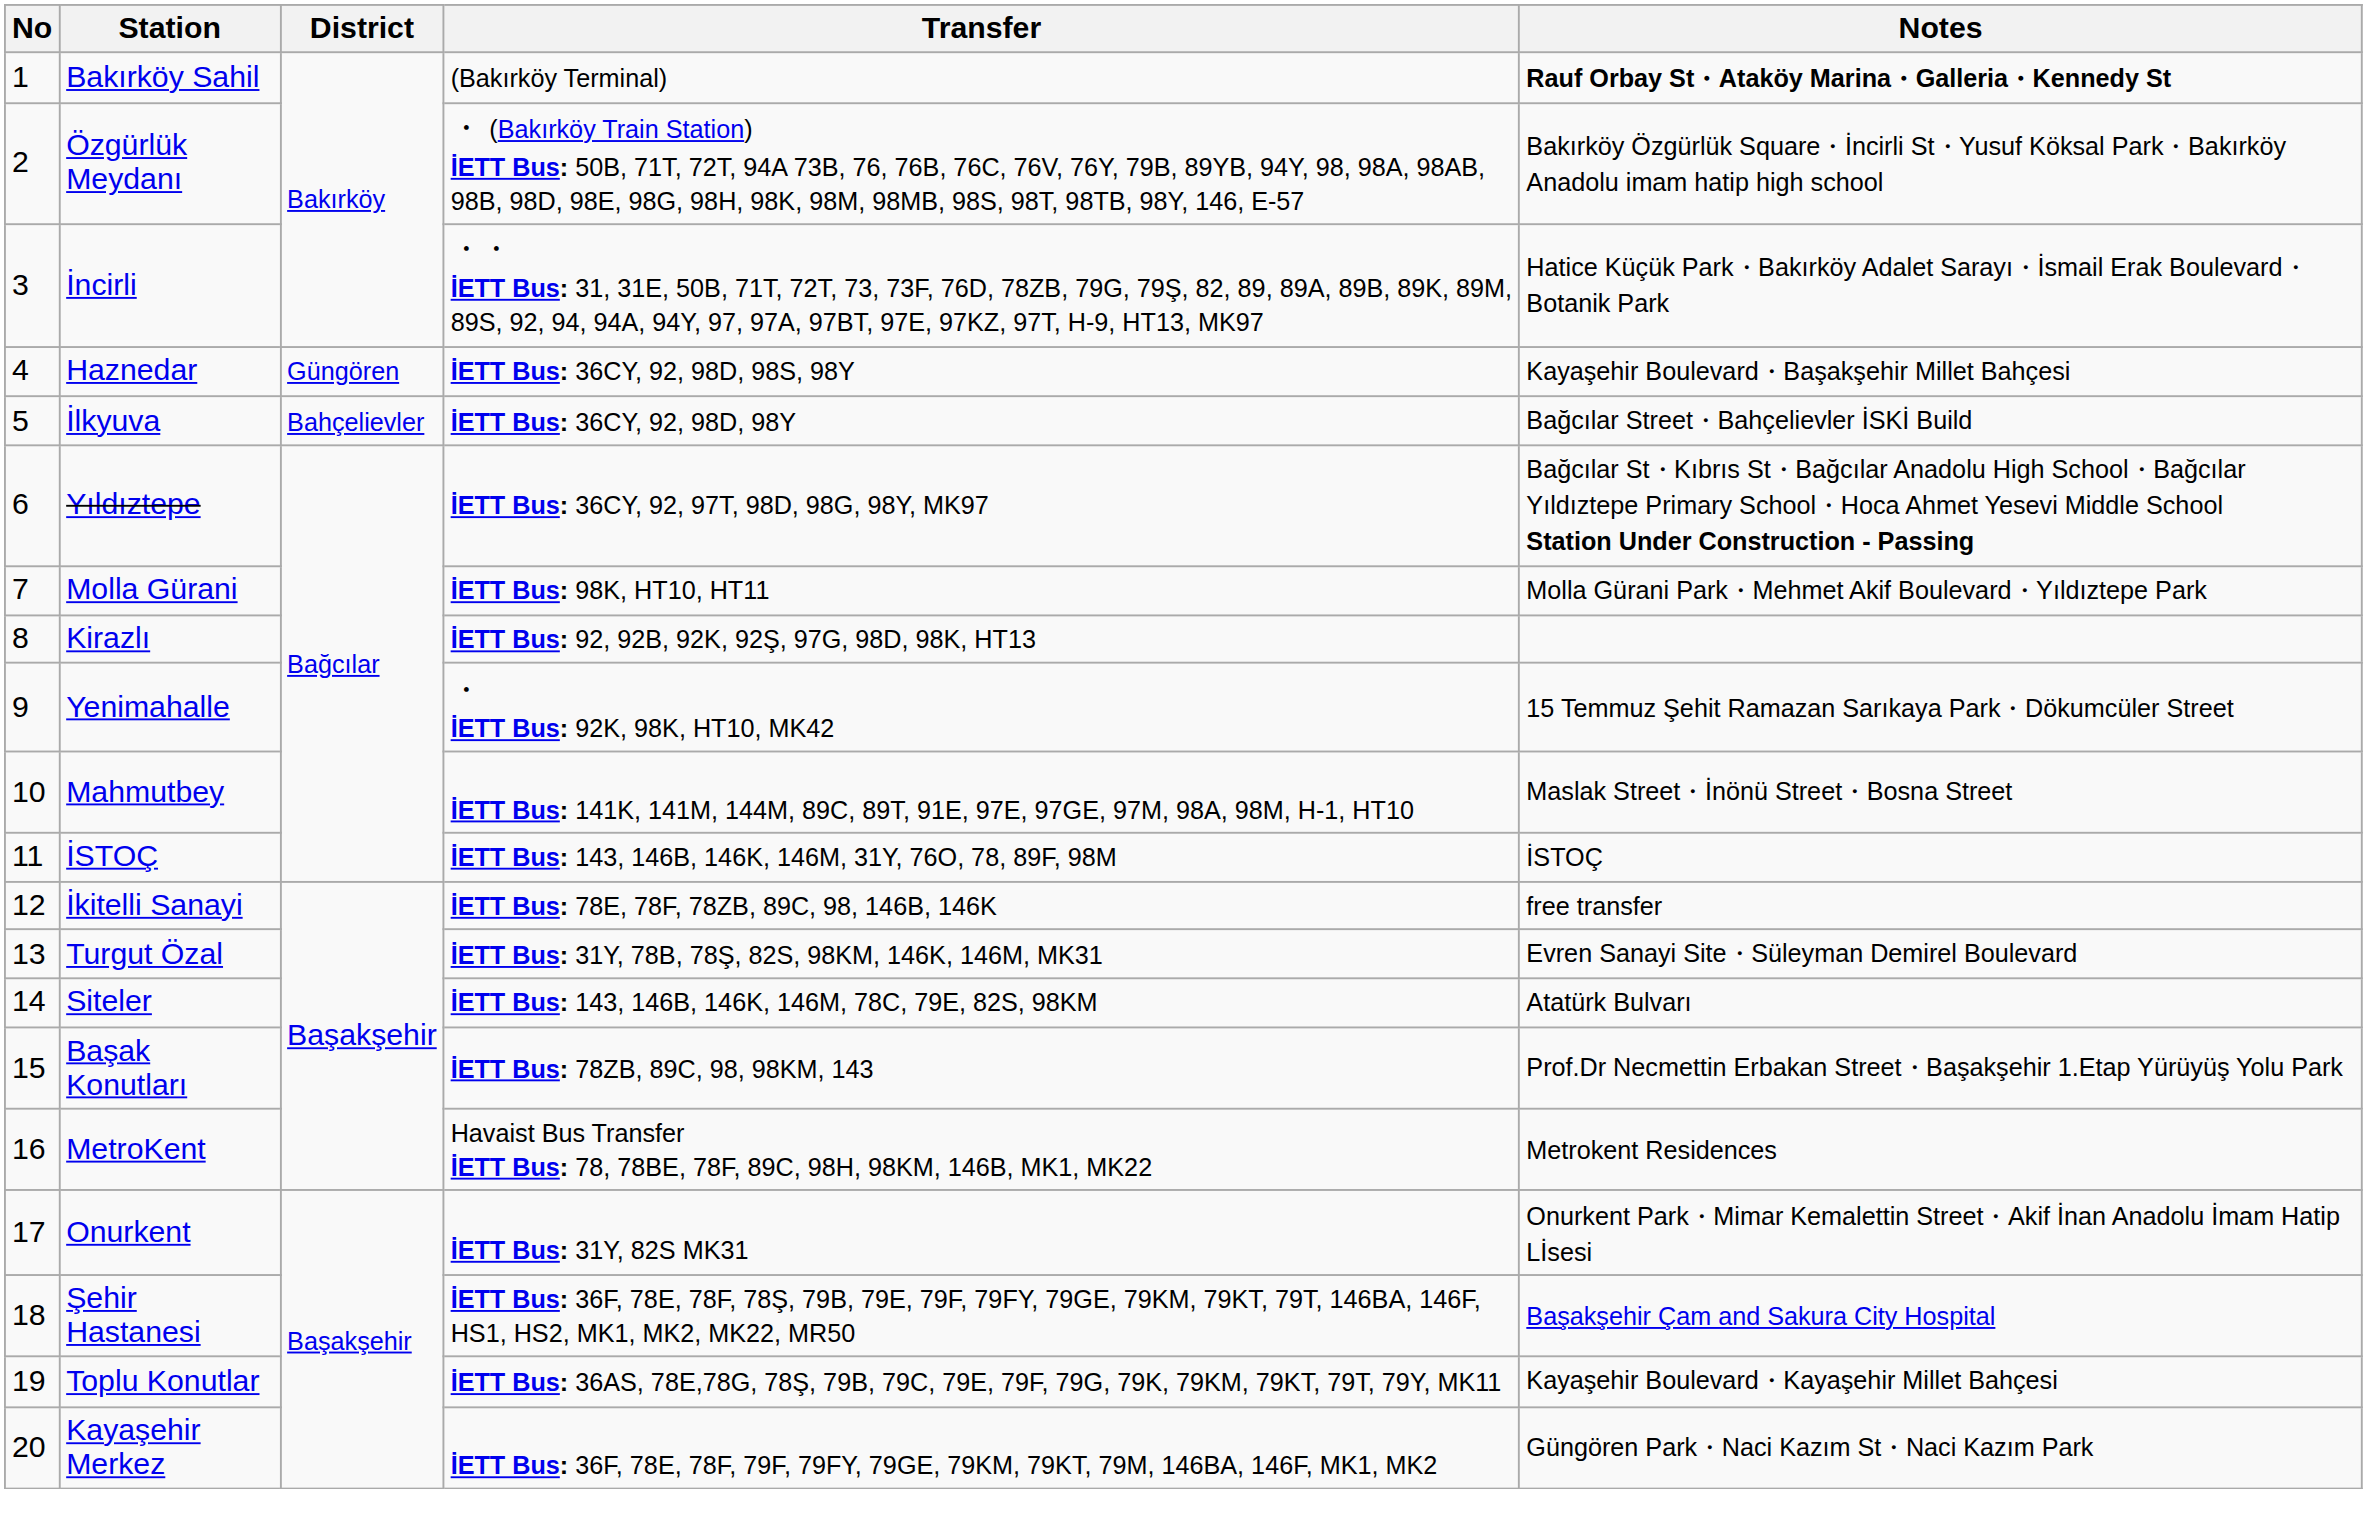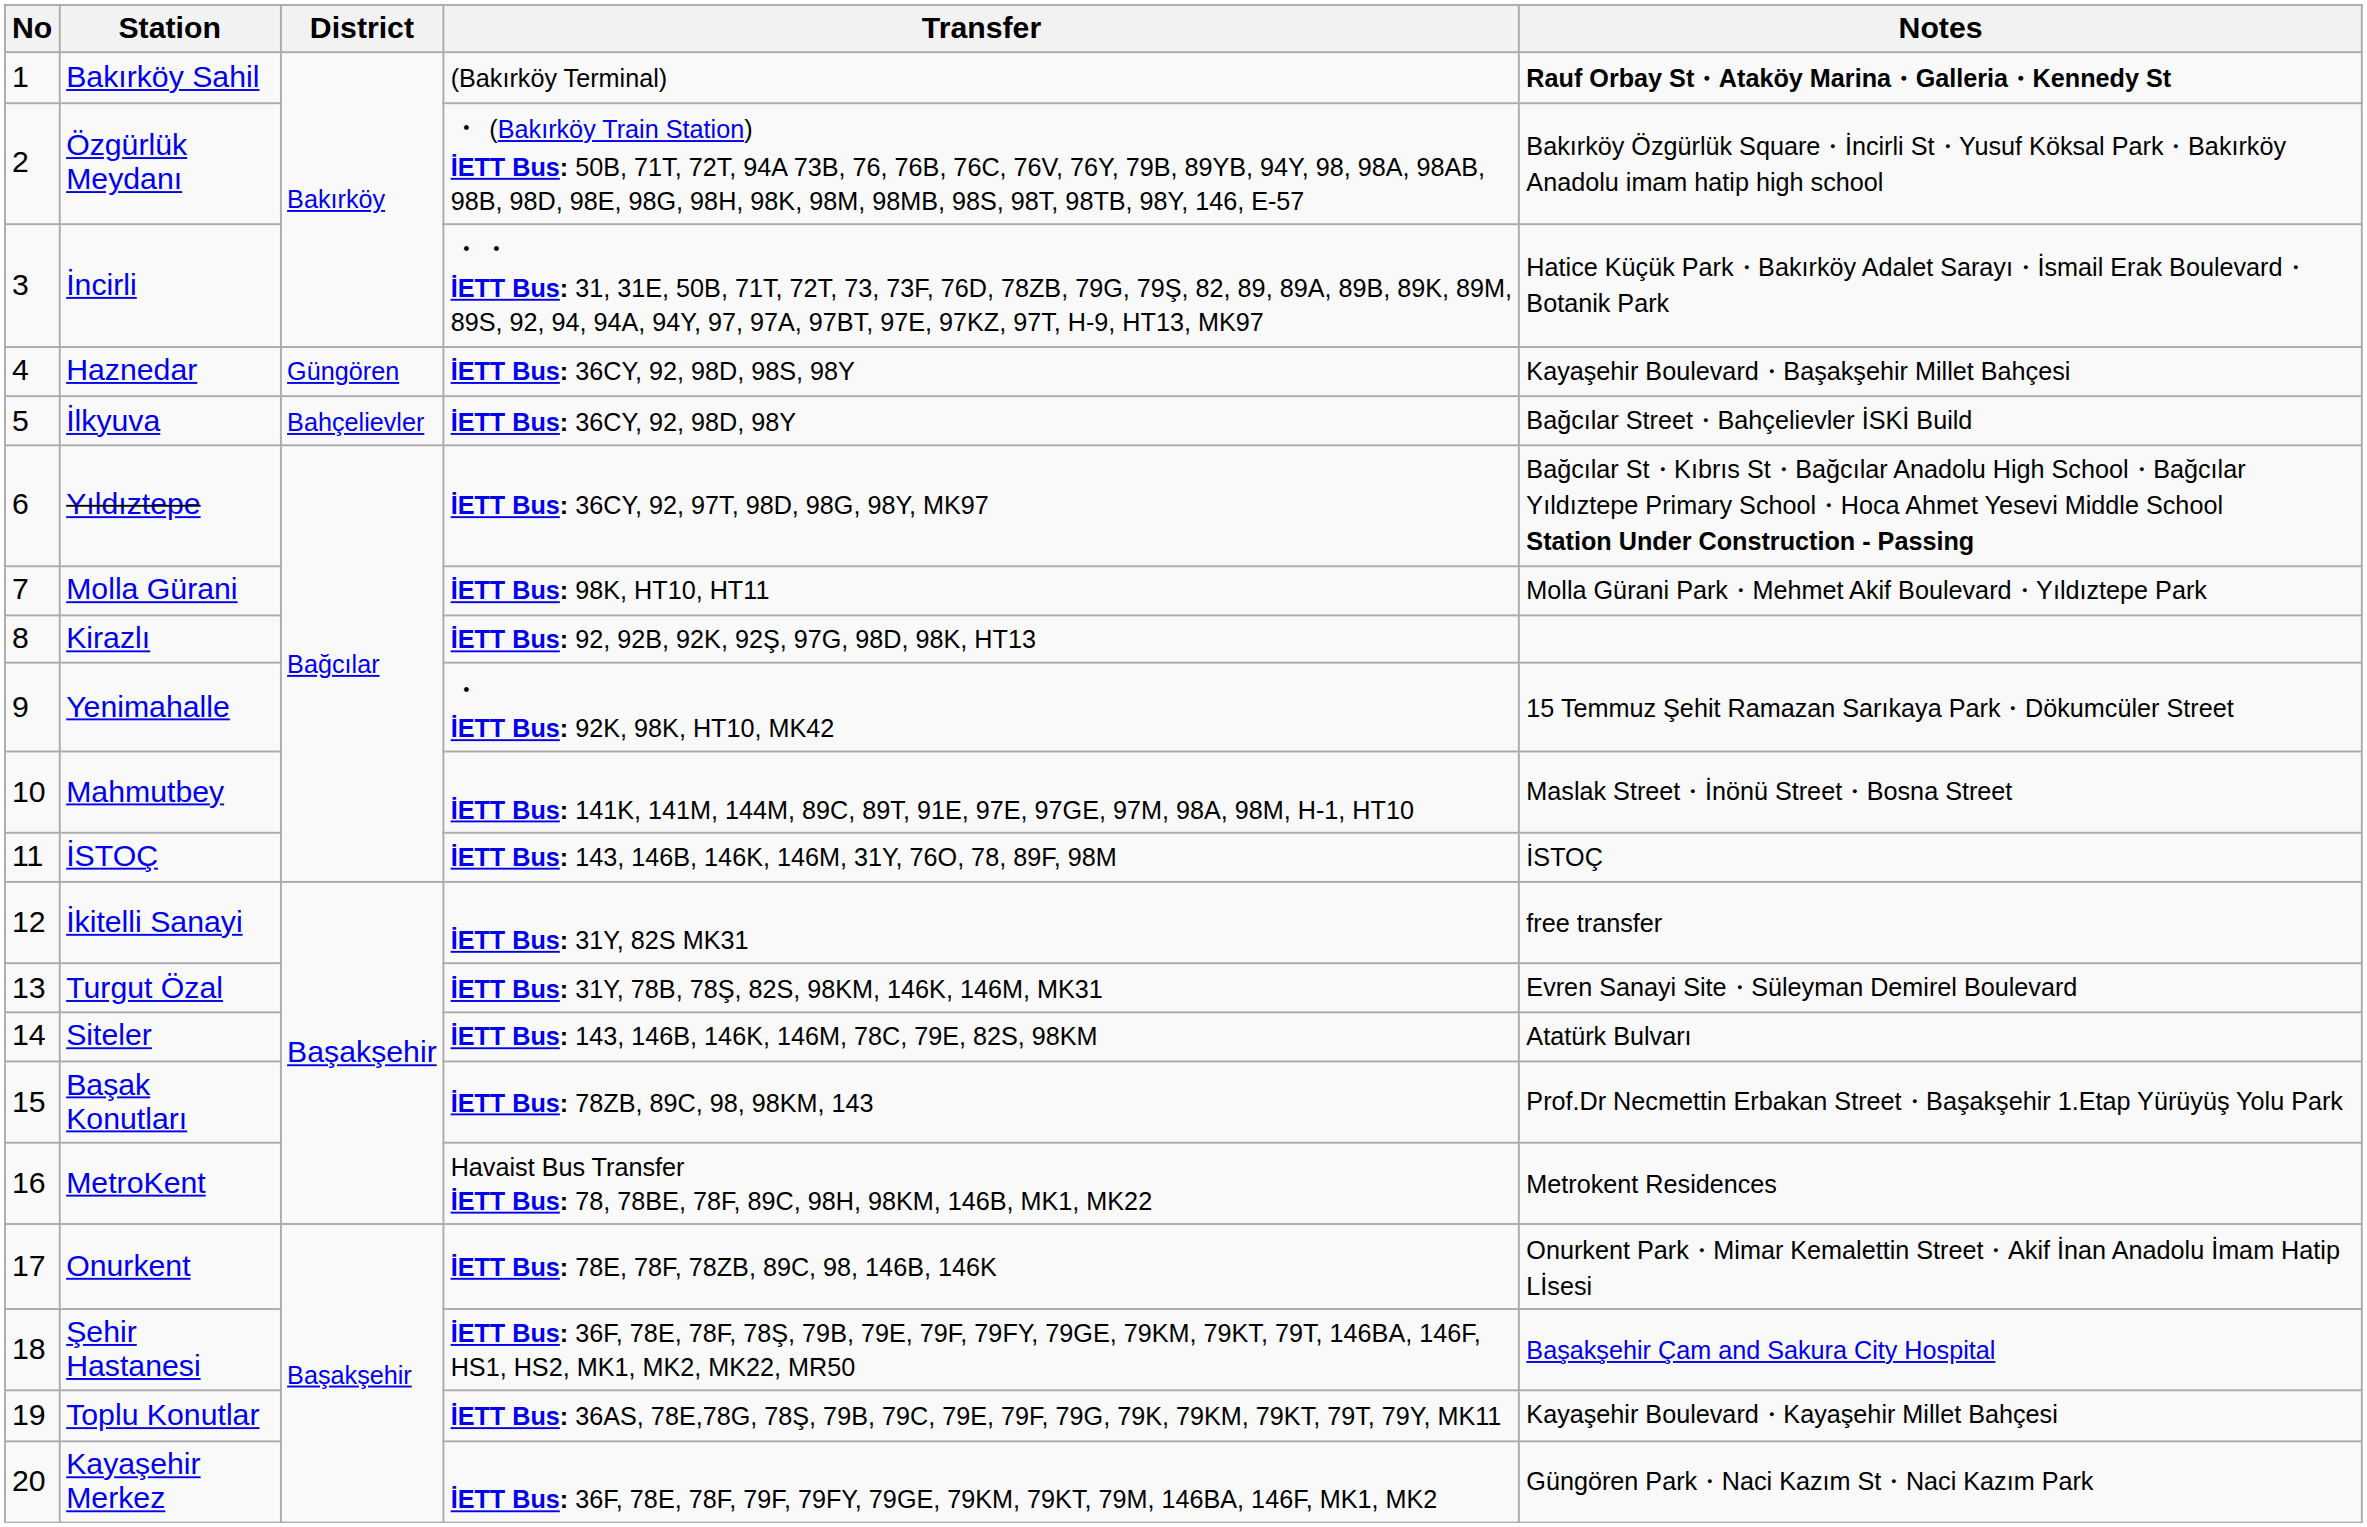İkitelli Sanayi | Transfer: İETT Bus: 78E, 78F, 78ZB, 89C, 98, 146B, 146K -> İETT Bus: 31Y, 82S MK31
Onurkent | Transfer: İETT Bus: 31Y, 82S MK31 -> İETT Bus: 78E, 78F, 78ZB, 89C, 98, 146B, 146K
